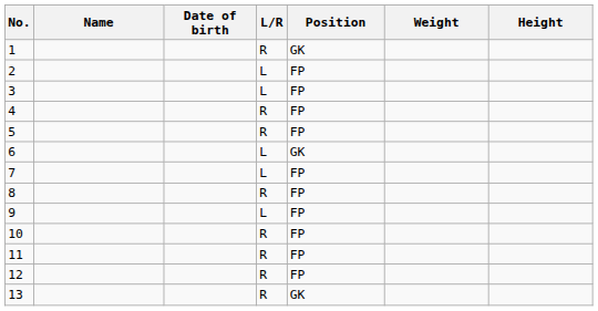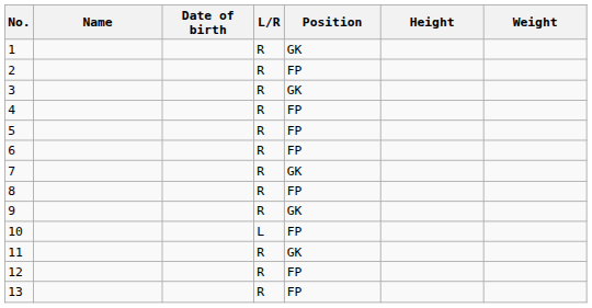columns swapped: Height <-> Weight
2 | L/R: L -> R
3 | L/R: L -> R
3 | Position: FP -> GK
6 | L/R: L -> R
6 | Position: GK -> FP
7 | L/R: L -> R
7 | Position: FP -> GK
9 | L/R: L -> R
9 | Position: FP -> GK
10 | L/R: R -> L
11 | Position: FP -> GK
13 | Position: GK -> FP
